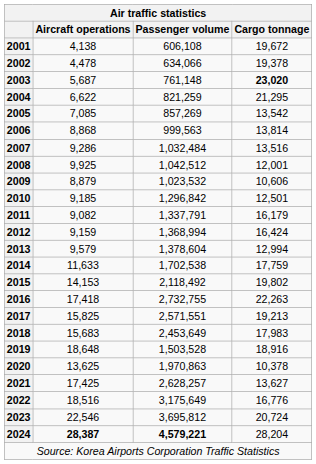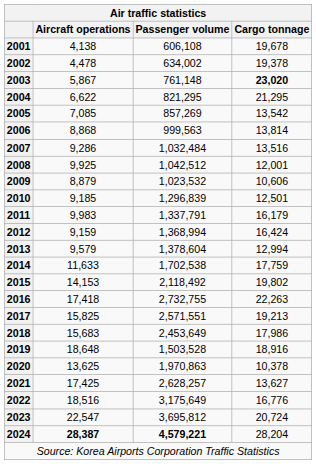2001 | Cargo tonnage: 19,672 -> 19,678
2002 | Passenger volume: 634,066 -> 634,002
2003 | Aircraft operations: 5,687 -> 5,867
2004 | Passenger volume: 821,259 -> 821,295
2010 | Passenger volume: 1,296,842 -> 1,296,839
2011 | Aircraft operations: 9,082 -> 9,983
2018 | Cargo tonnage: 17,983 -> 17,986
2023 | Aircraft operations: 22,546 -> 22,547
